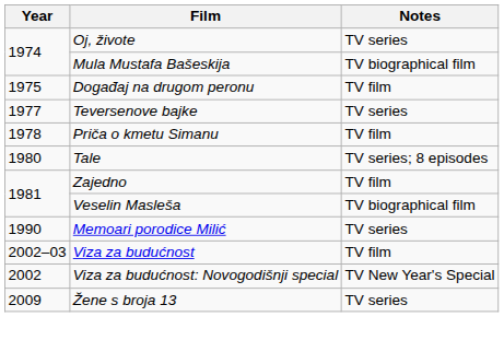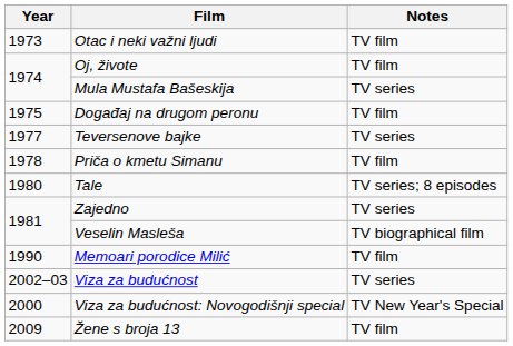+ row: 1973 | Otac i neki važni ljudi | TV film
Oj, živote | Notes: TV series -> TV film
Mula Mustafa Bašeskija | Notes: TV biographical film -> TV series
Zajedno | Notes: TV film -> TV series
Memoari porodice Milić | Notes: TV series -> TV film
Viza za budućnost | Notes: TV film -> TV series
Viza za budućnost: Novogodišnji special | Year: 2002 -> 2000
Žene s broja 13 | Notes: TV series -> TV film
